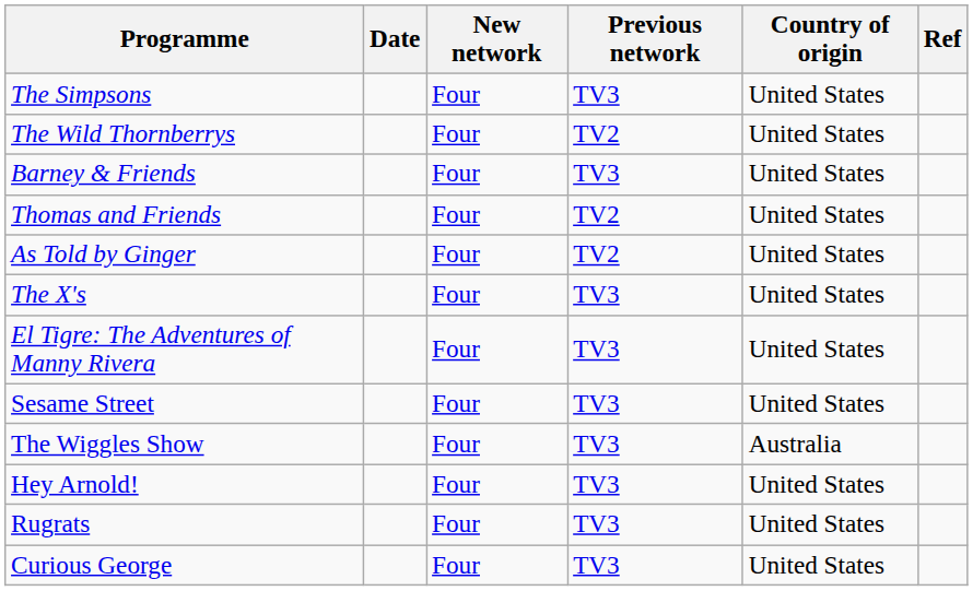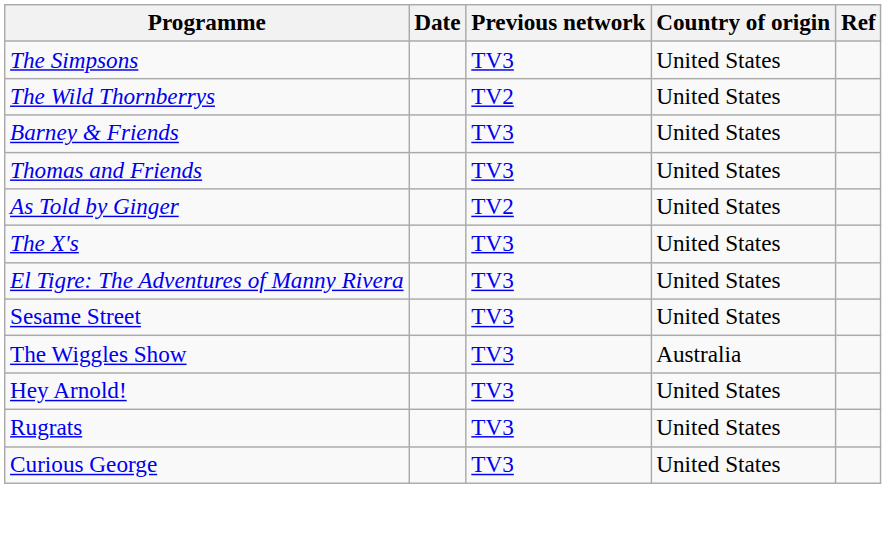- column: New network | Four | Four | Four | Four | Four | Four | Four | Four | Four | Four | Four | Four
Thomas and Friends | Previous network: TV2 -> TV3
